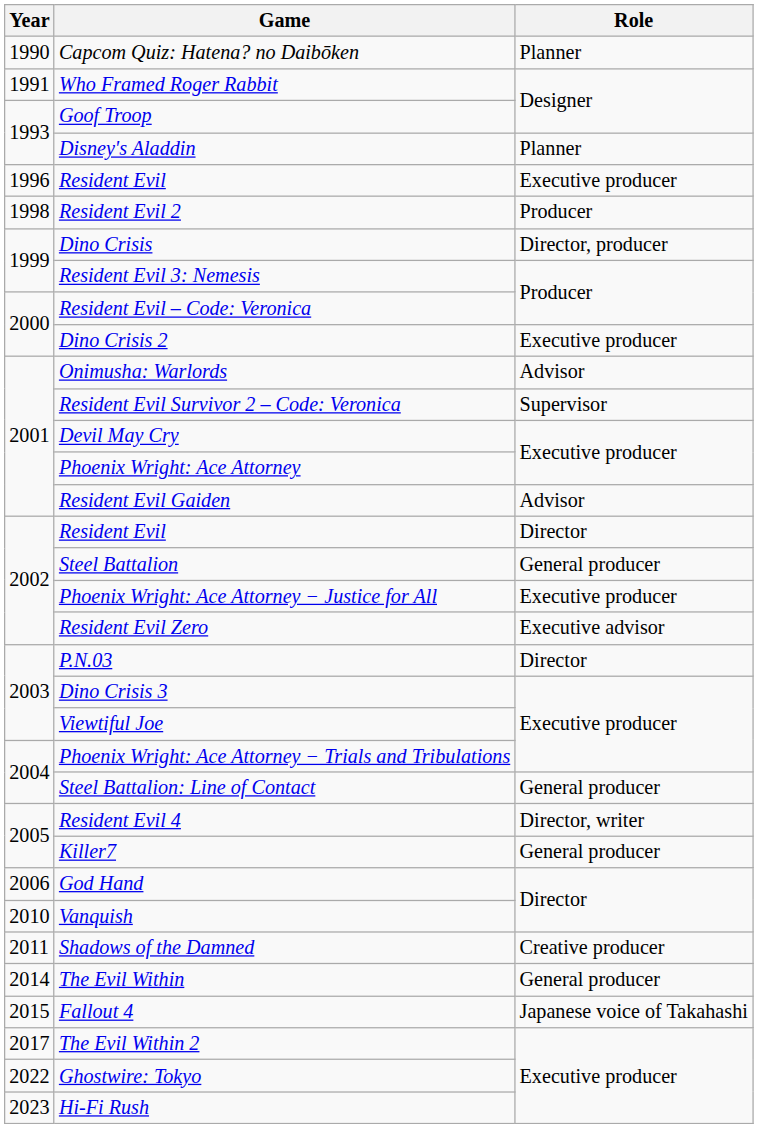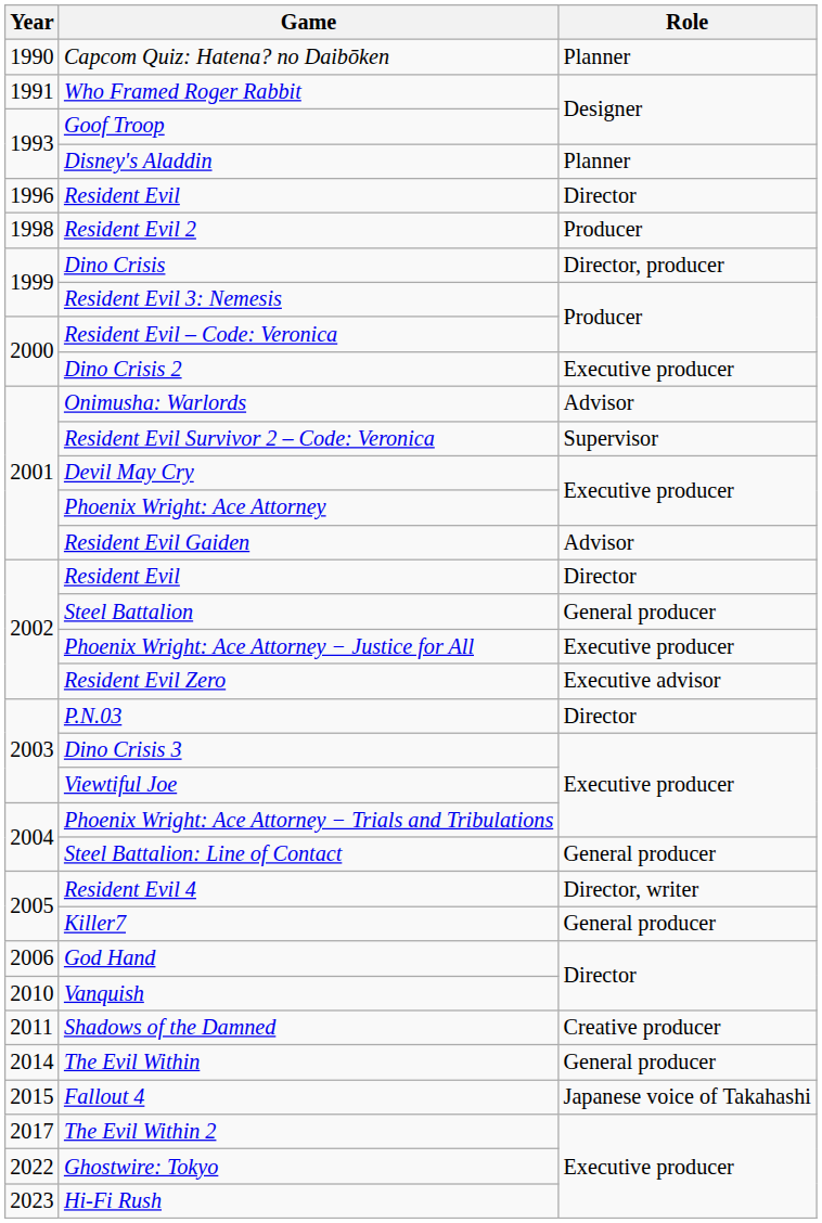1996 / Resident Evil | Role: Executive producer -> Director
